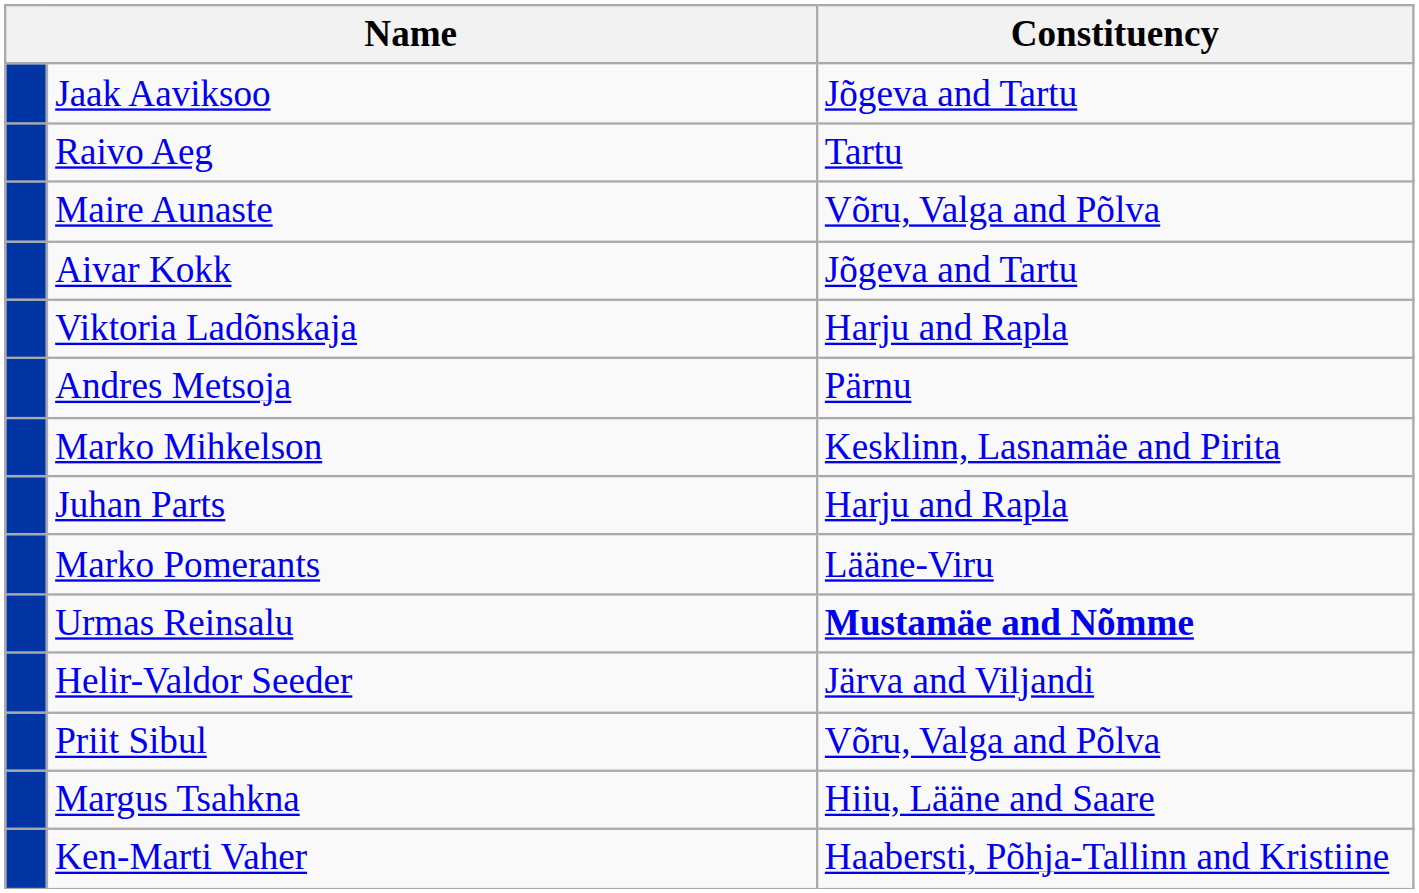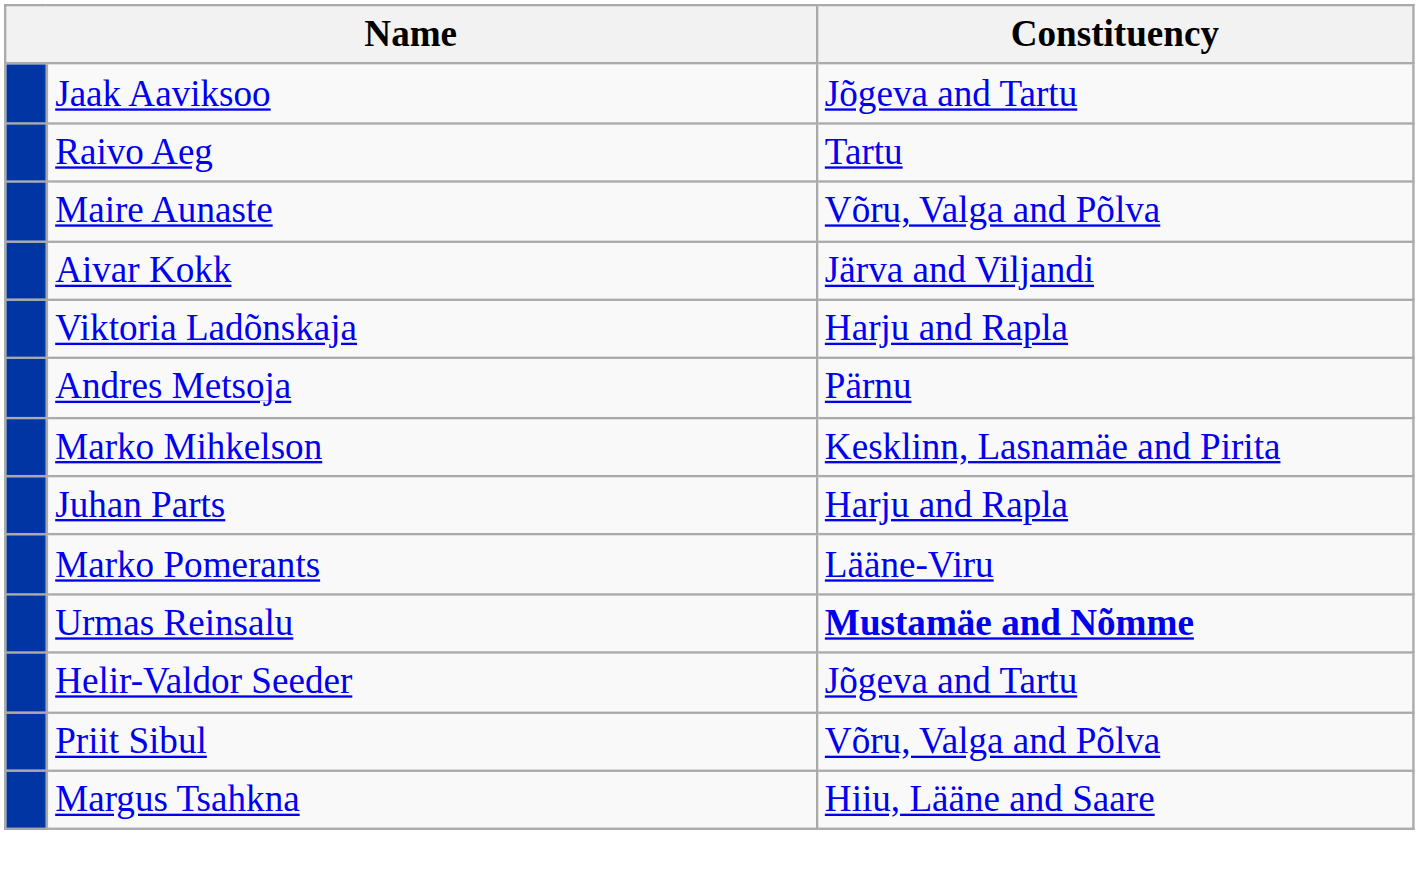Aivar Kokk | Constituency: Jõgeva and Tartu -> Järva and Viljandi
Helir-Valdor Seeder | Constituency: Järva and Viljandi -> Jõgeva and Tartu
- row: Ken-Marti Vaher | Haabersti, Põhja-Tallinn and Kristiine
